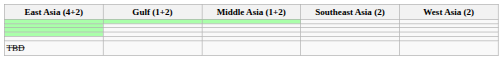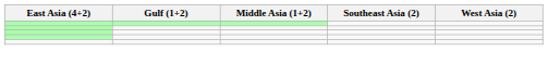- row: TBD
